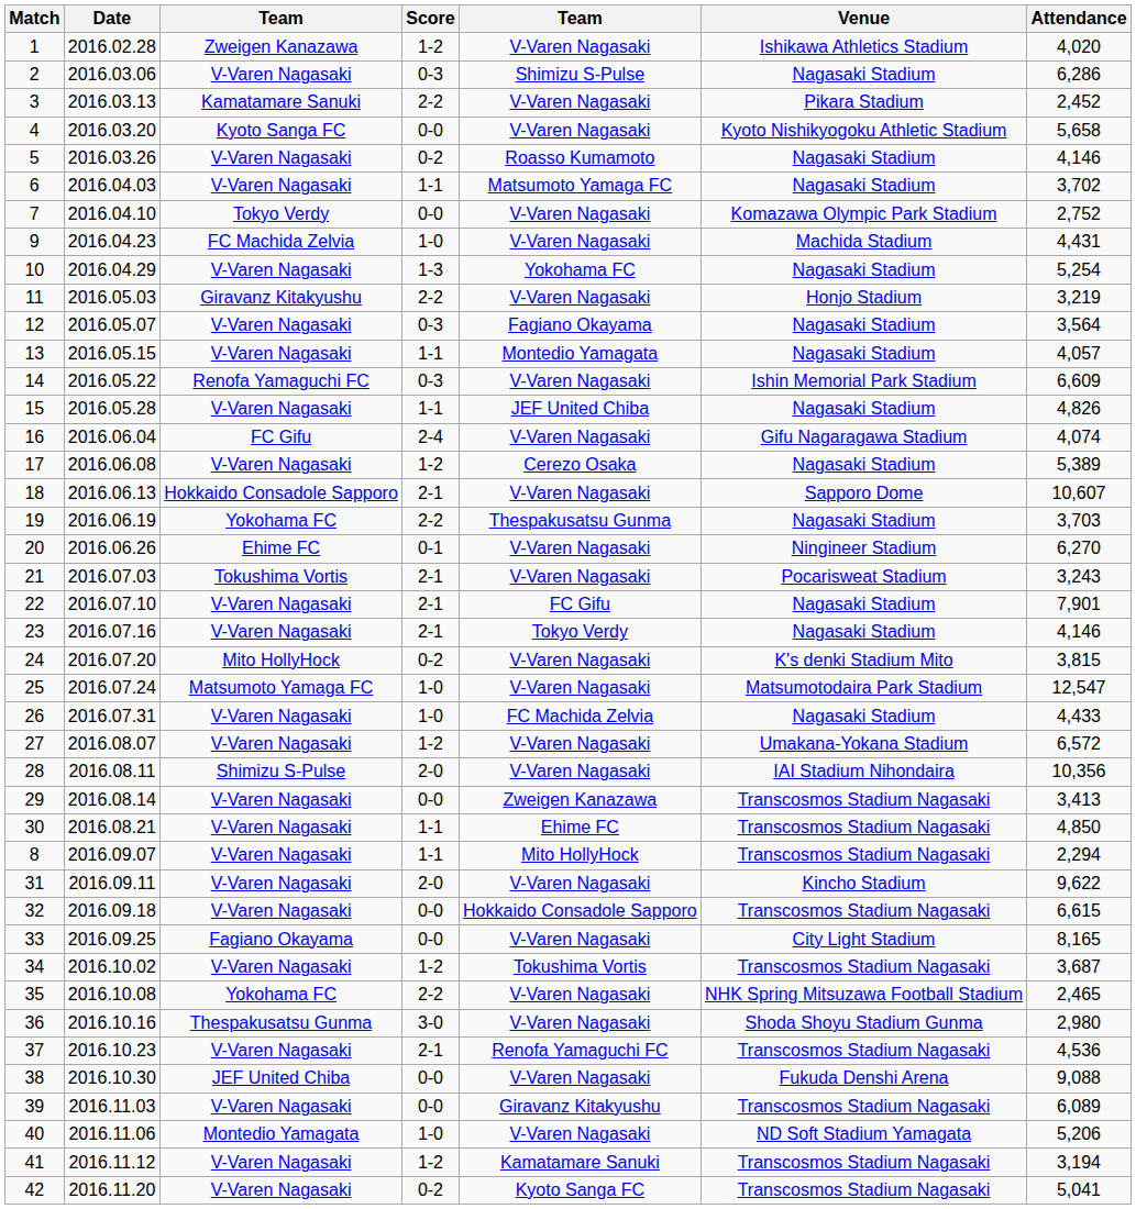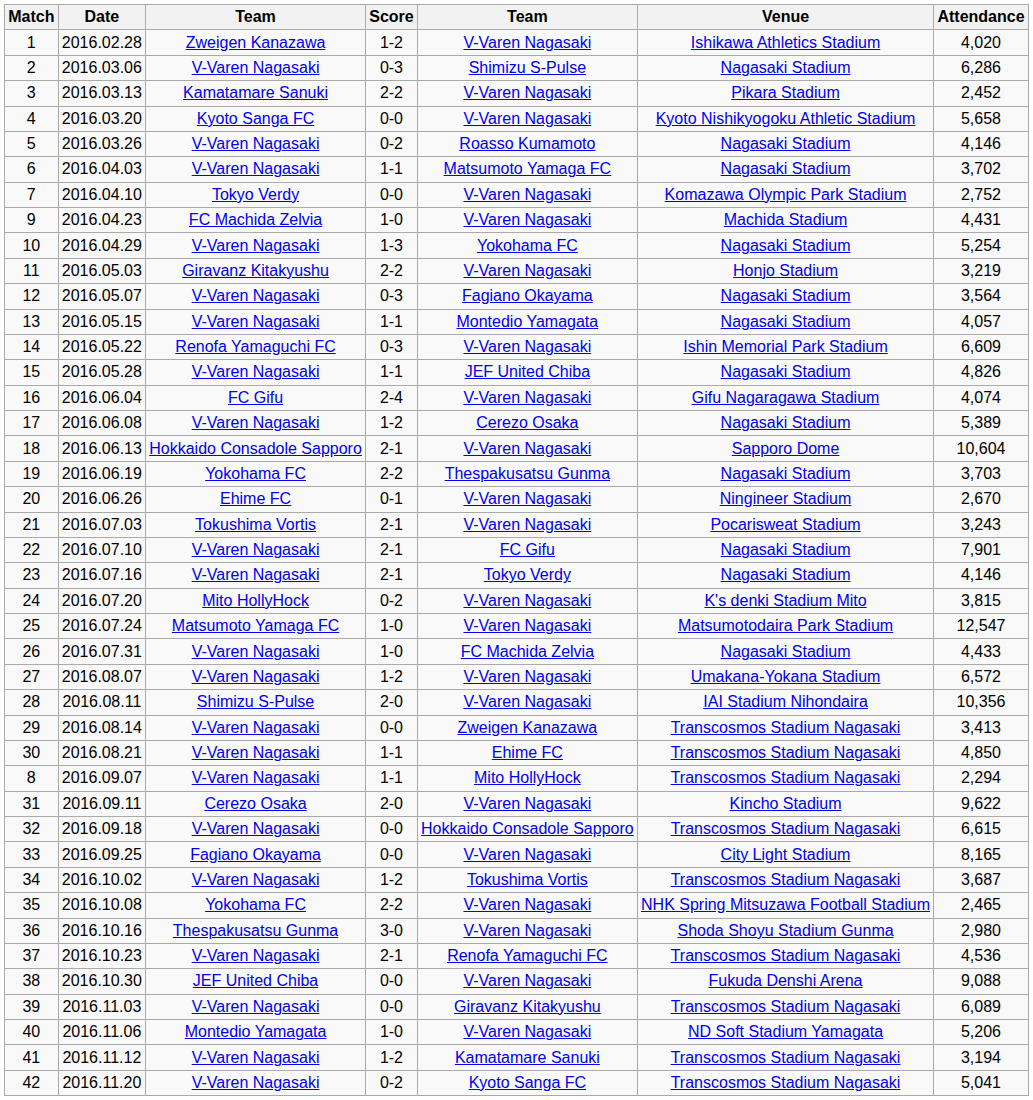18 | Attendance: 10,607 -> 10,604
20 | Attendance: 6,270 -> 2,670
31 | column 3: V-Varen Nagasaki -> Cerezo Osaka
